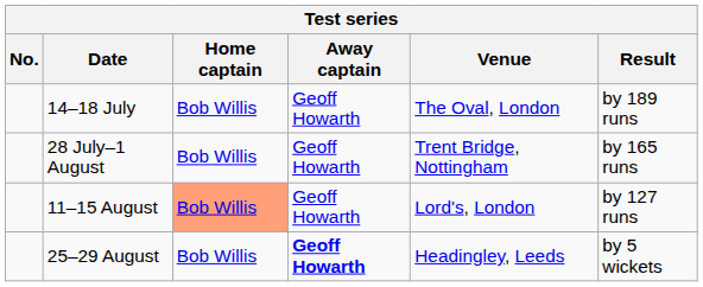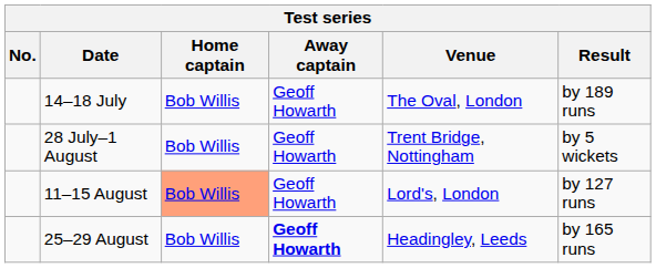28 July–1 August | Result: by 165 runs -> by 5 wickets
25–29 August | Result: by 5 wickets -> by 165 runs
